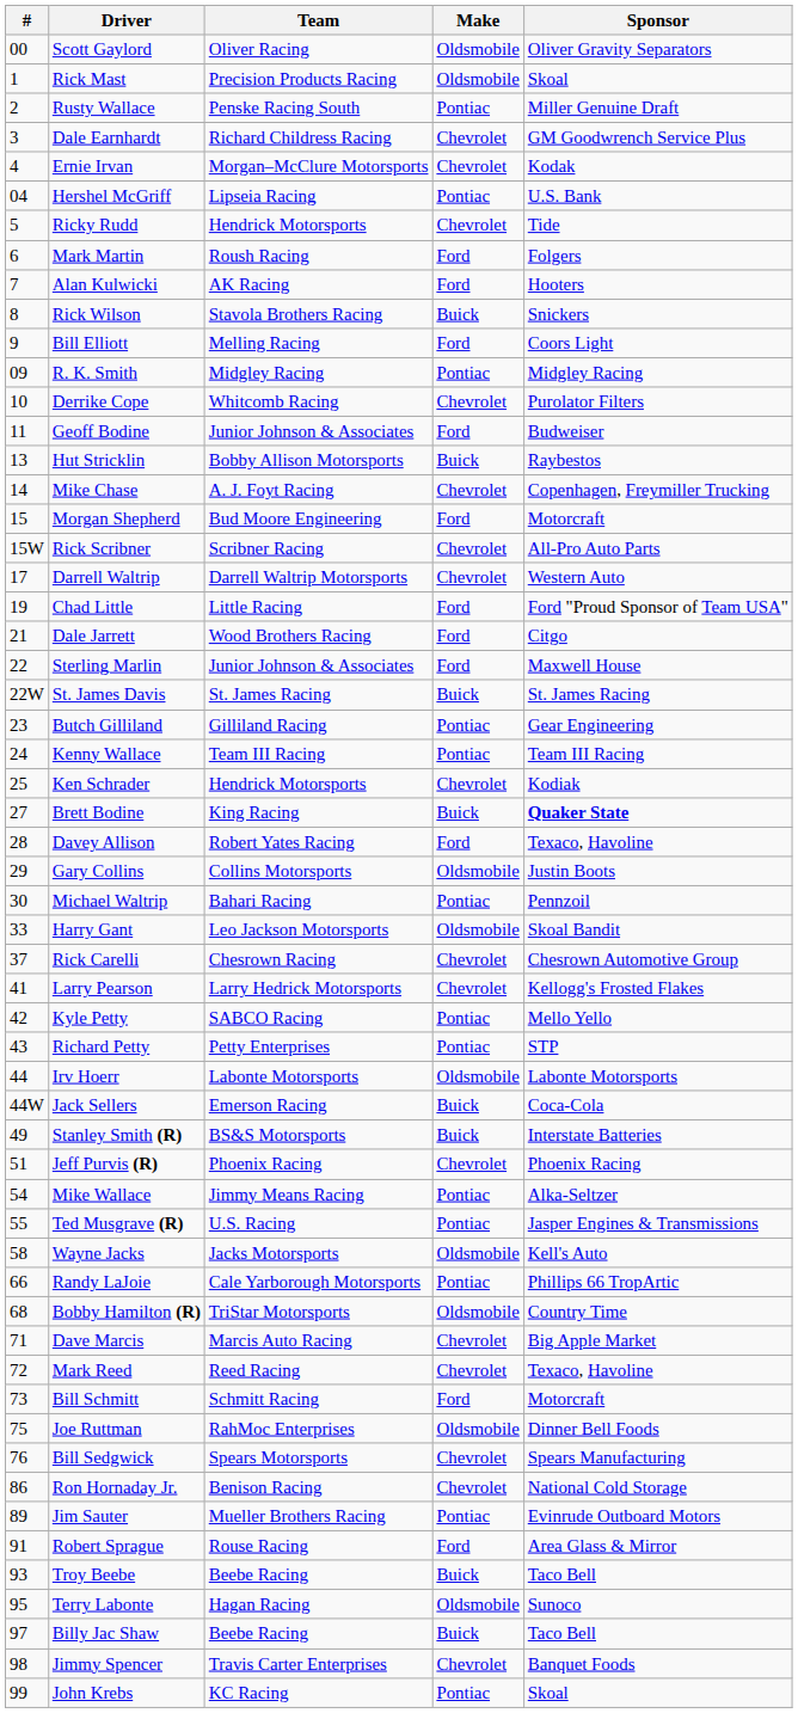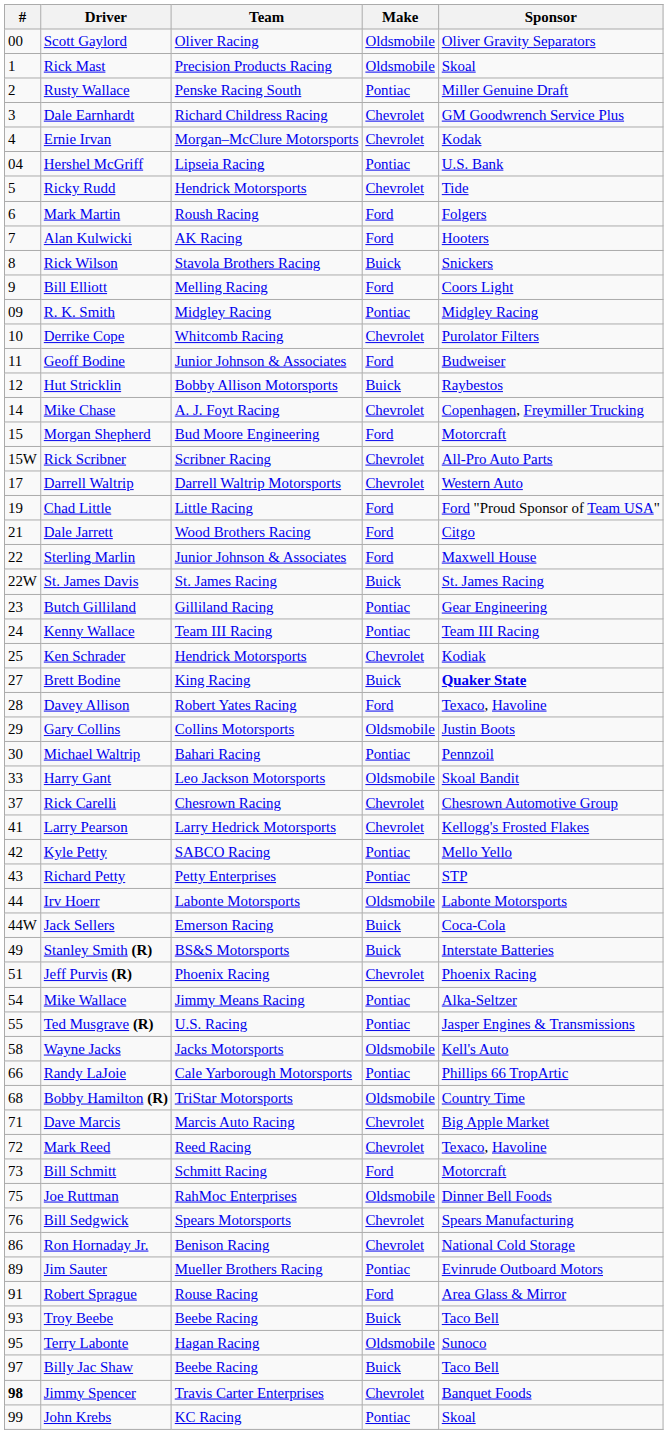Hut Stricklin | #: 13 -> 12
Jimmy Spencer | #: normal -> bold
